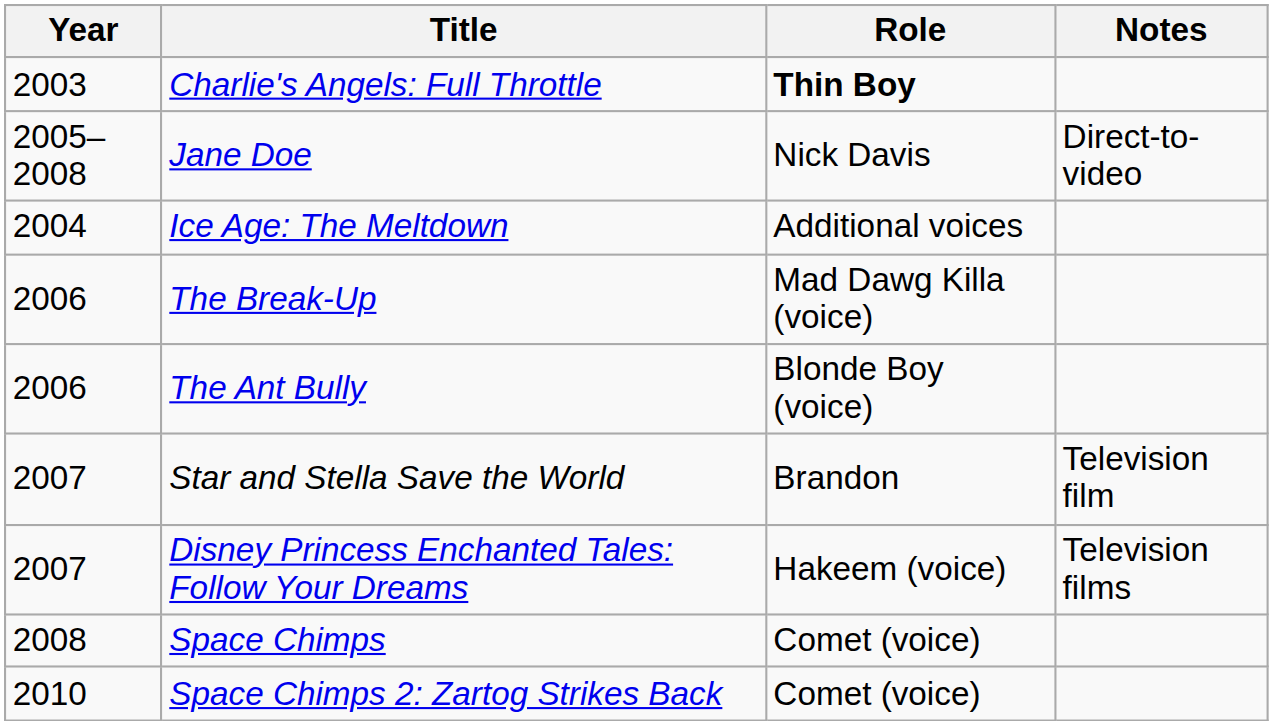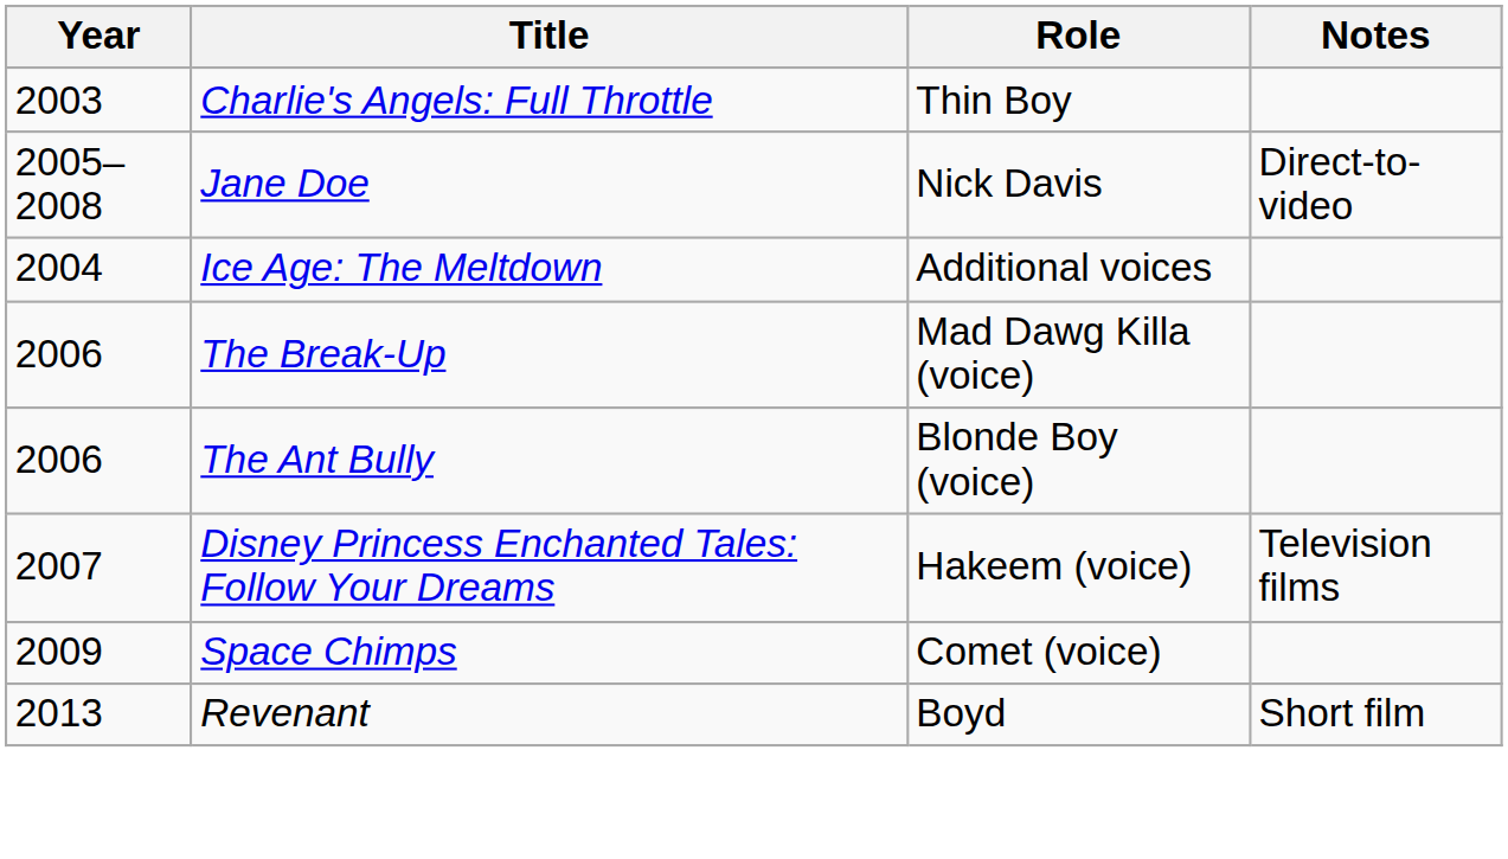Charlie's Angels: Full Throttle | Role: bold -> normal
- row: 2007 | Star and Stella Save the World | Brandon | Television film
Space Chimps | Year: 2008 -> 2009
- row: 2010 | Space Chimps 2: Zartog Strikes Back | Comet (voice)
+ row: 2013 | Revenant | Boyd | Short film
